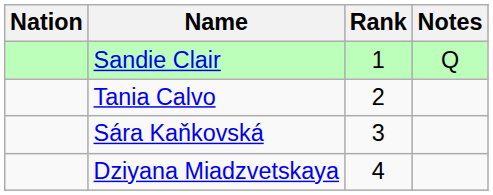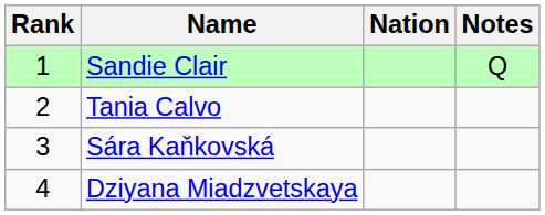columns swapped: Rank <-> Nation
